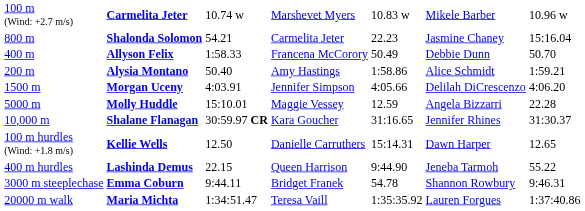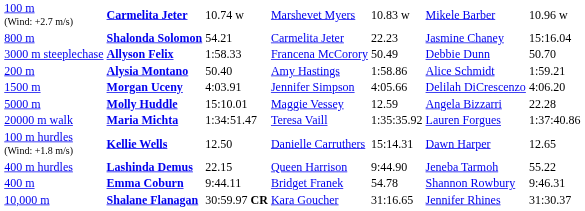Allyson Felix | column 1: 400 m -> 3000 m steeplechase
rows swapped: Shalane Flanagan <-> Maria Michta
Emma Coburn | column 1: 3000 m steeplechase -> 400 m
